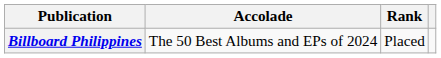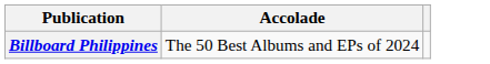- column: Rank | Placed
